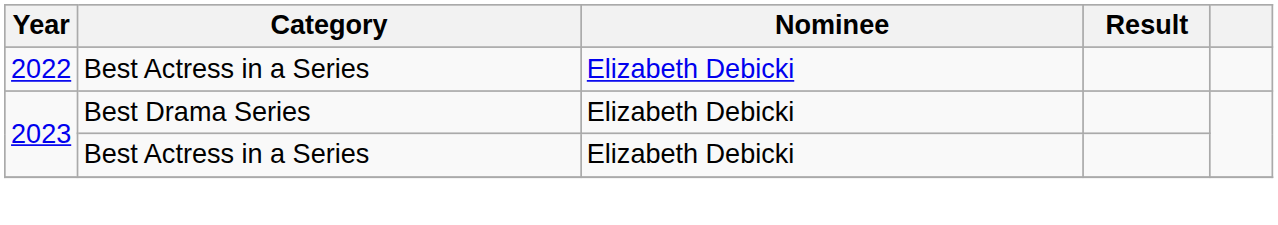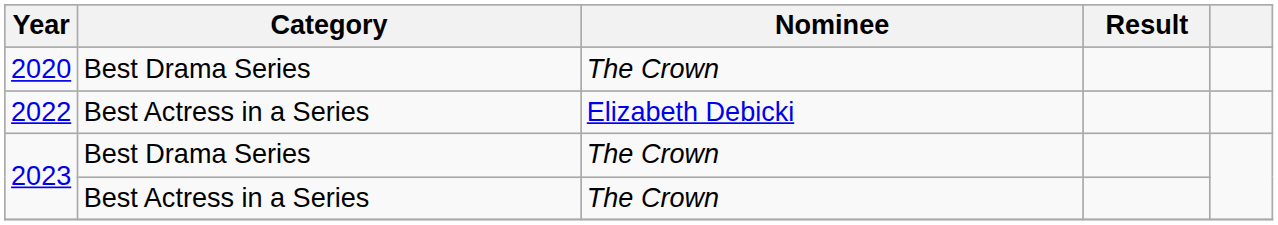+ row: 2020 | Best Drama Series | The Crown
2023 / Best Drama Series | Nominee: Elizabeth Debicki -> The Crown
2023 / Best Actress in a Series | Nominee: Elizabeth Debicki -> The Crown
